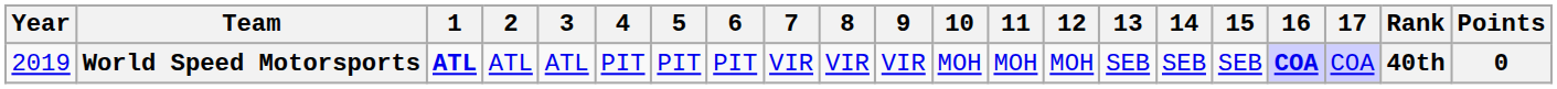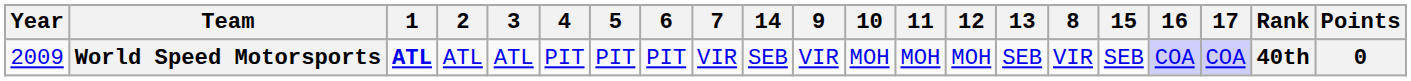columns swapped: 8 <-> 14
World Speed Motorsports | Year: 2019 -> 2009
World Speed Motorsports | 16: bold -> normal
